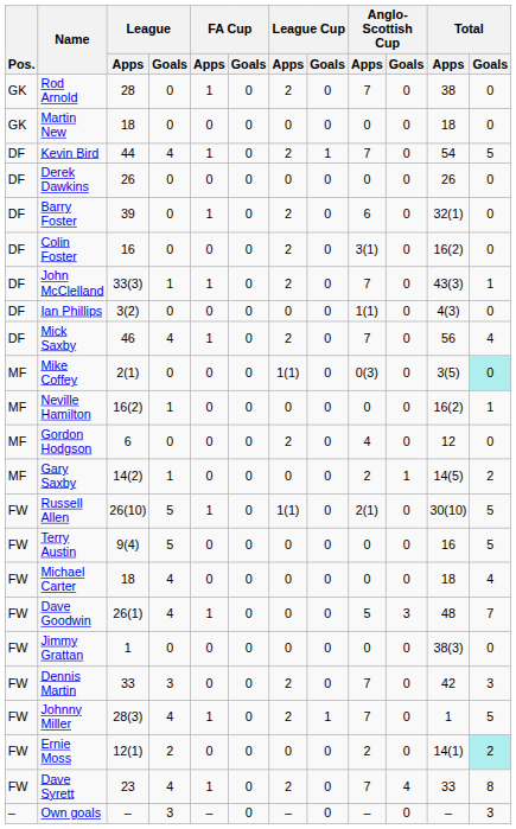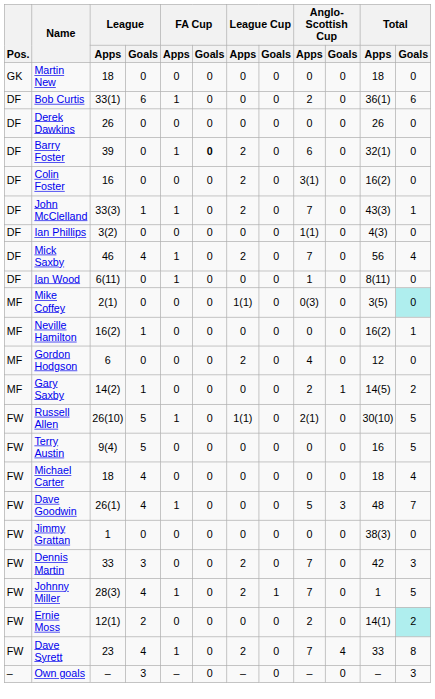- row: GK | Rod Arnold | 28 | 0 | 1 | 0 | 2 | 0 | 7 | 0 | 38 | 0
- row: DF | Kevin Bird | 44 | 4 | 1 | 0 | 2 | 1 | 7 | 0 | 54 | 5
+ row: DF | Bob Curtis | 33(1) | 6 | 1 | 0 | 0 | 0 | 2 | 0 | 36(1) | 6
Barry Foster | FA Cup / Goals: normal -> bold
+ row: DF | Ian Wood | 6(11) | 0 | 1 | 0 | 0 | 0 | 1 | 0 | 8(11) | 0
